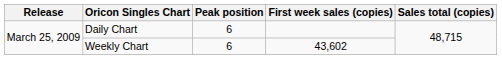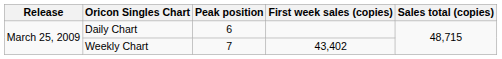Weekly Chart | Peak position: 6 -> 7
Weekly Chart | First week sales (copies): 43,602 -> 43,402
